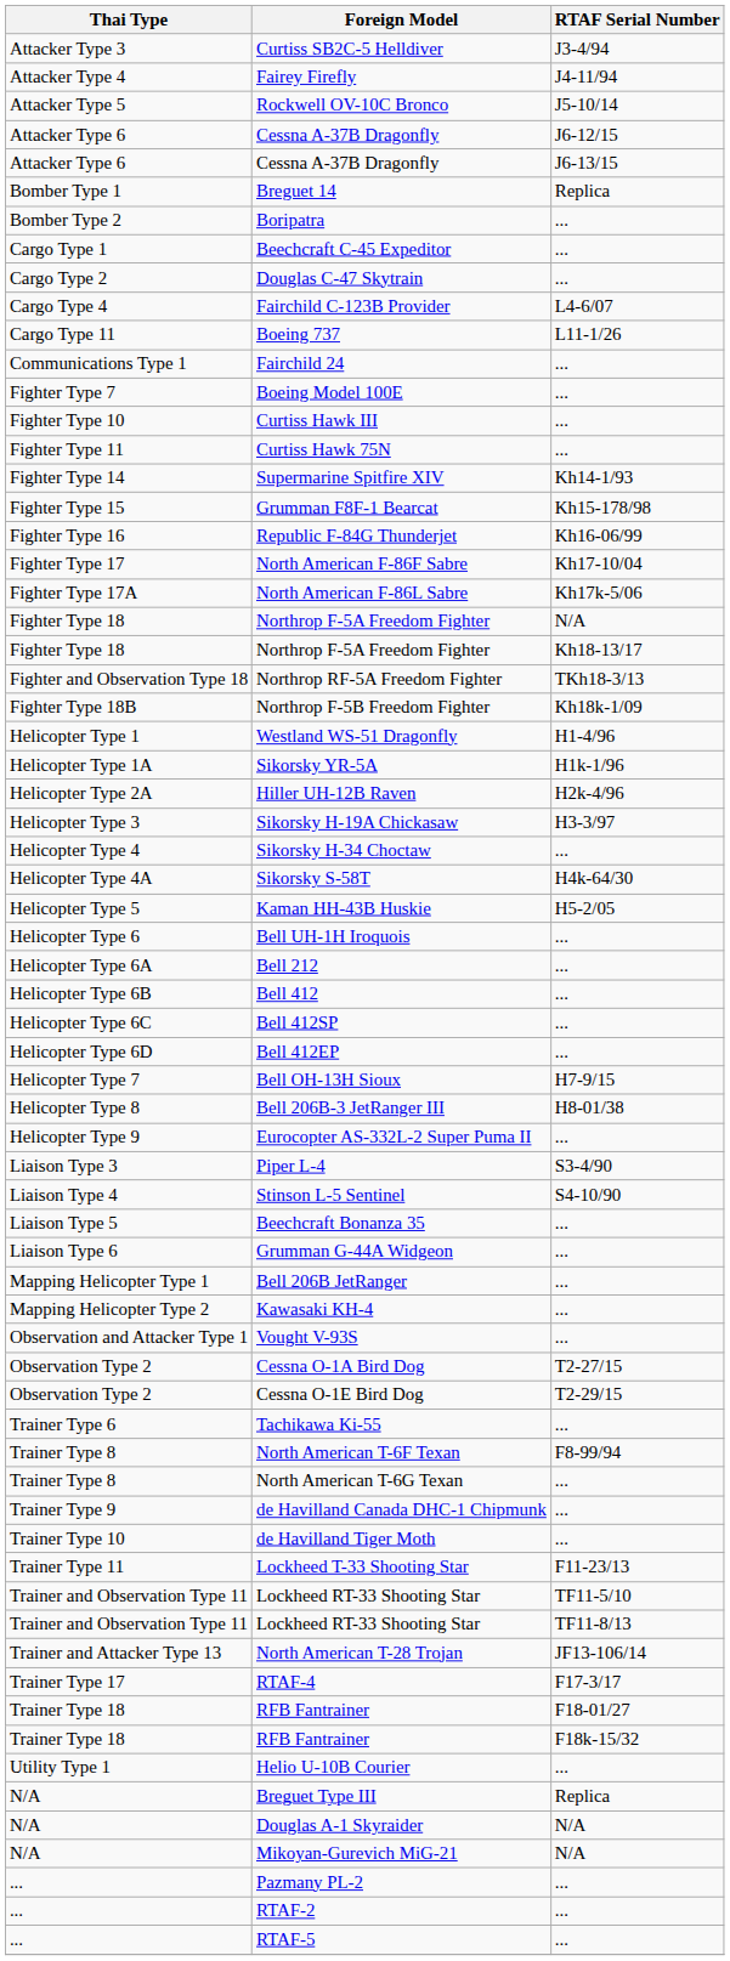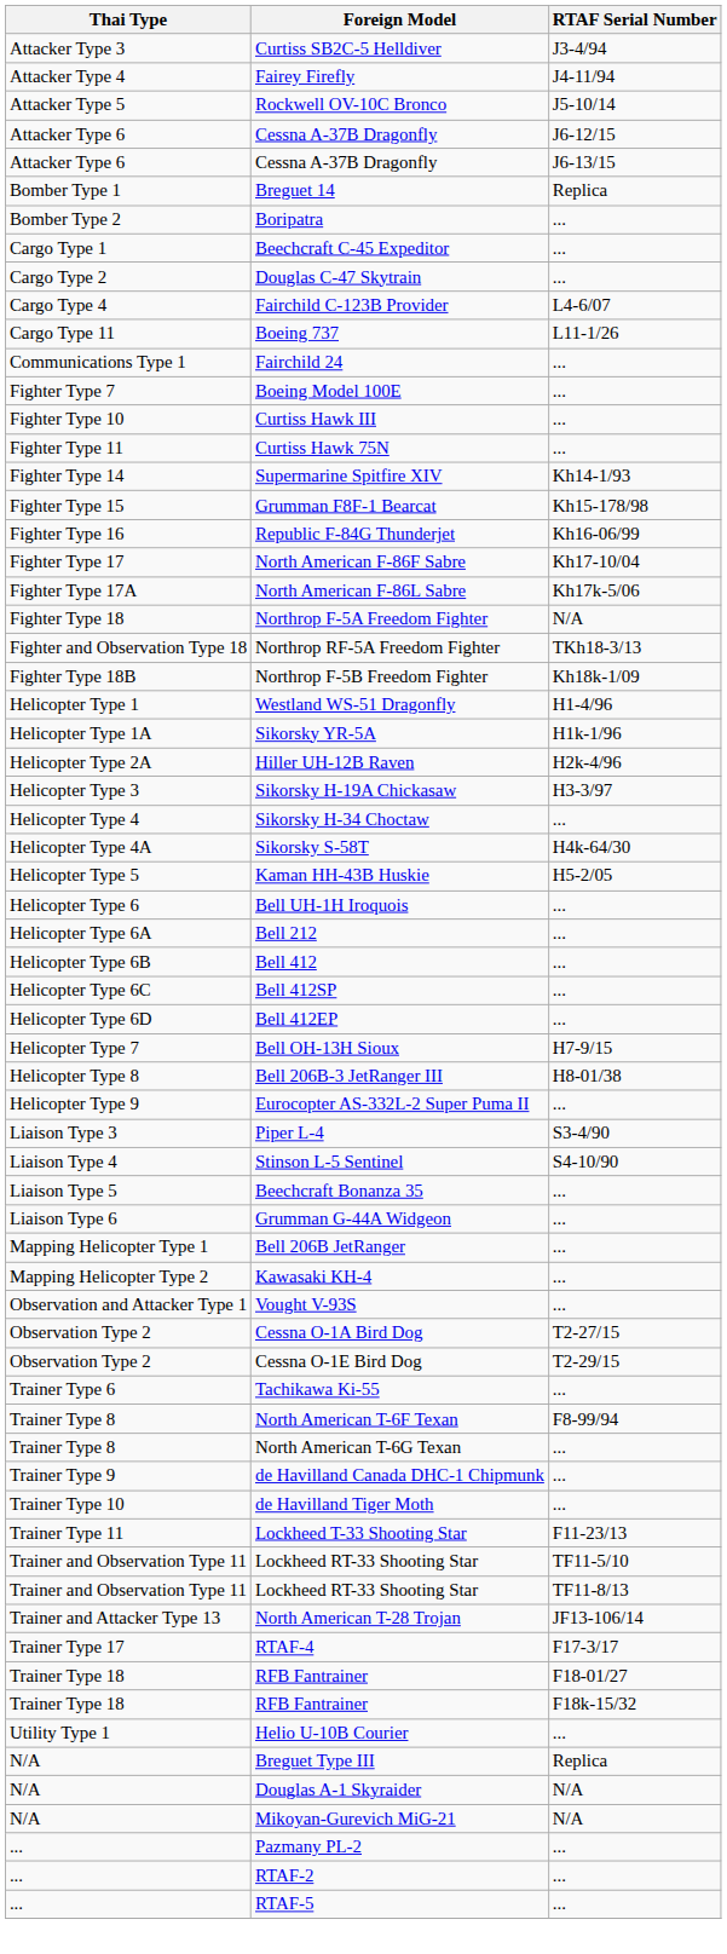- row: Fighter Type 18 | Northrop F-5A Freedom Fighter | Kh18-13/17
